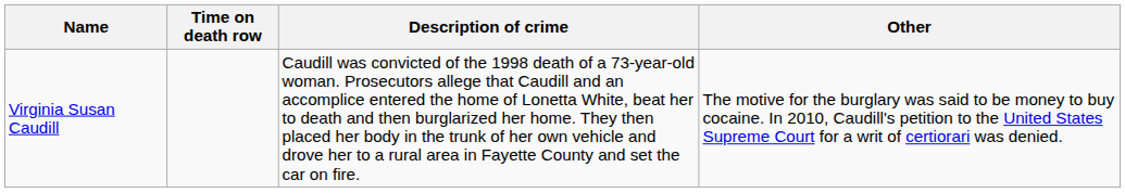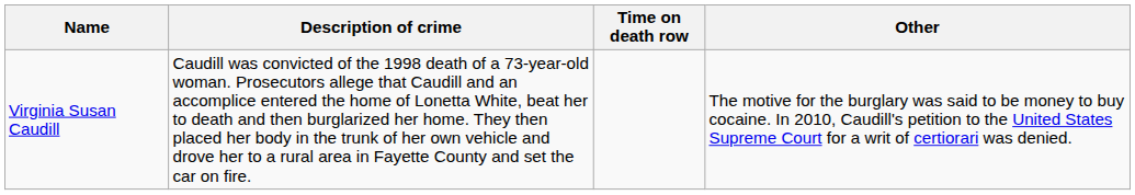columns swapped: Description of crime <-> Time on death row
